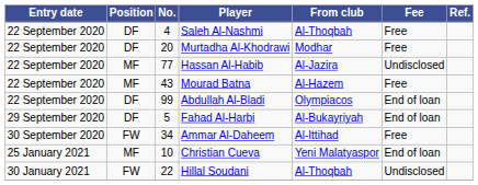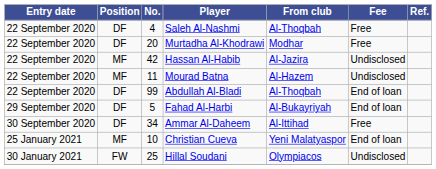Hassan Al-Habib | No.: 77 -> 42
Mourad Batna | No.: 43 -> 11
Mourad Batna | Fee: Free -> Undisclosed
Abdullah Al-Bladi | From club: Olympiacos -> Al-Thoqbah
Ammar Al-Daheem | Position: FW -> DF
Hillal Soudani | No.: 22 -> 25
Hillal Soudani | From club: Al-Thoqbah -> Olympiacos
